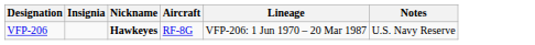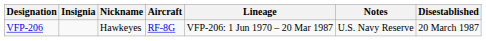+ column: Disestablished | 20 March 1987
VFP-206 | Nickname: bold -> normal
